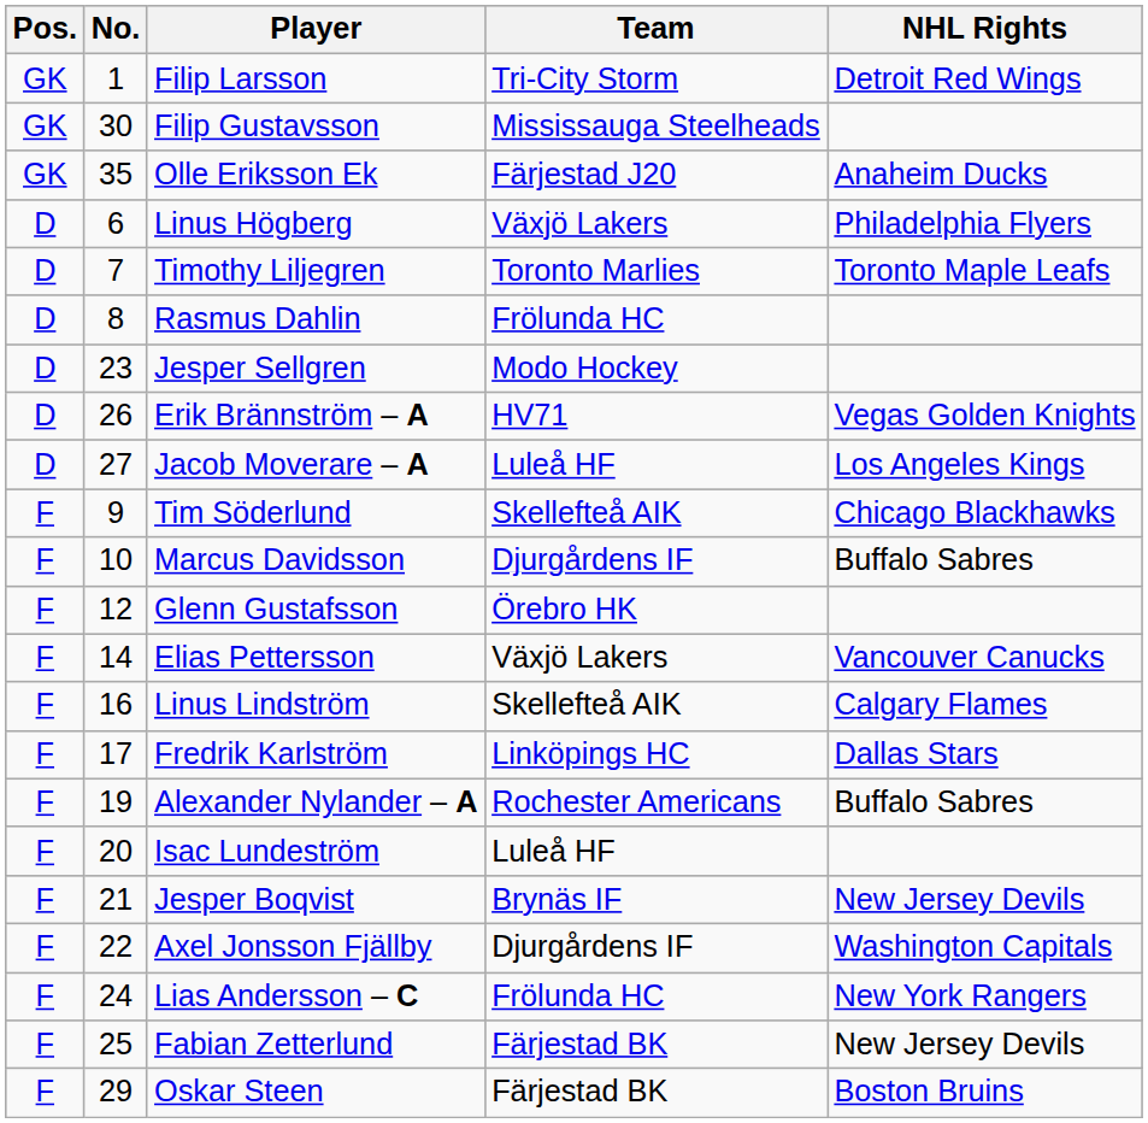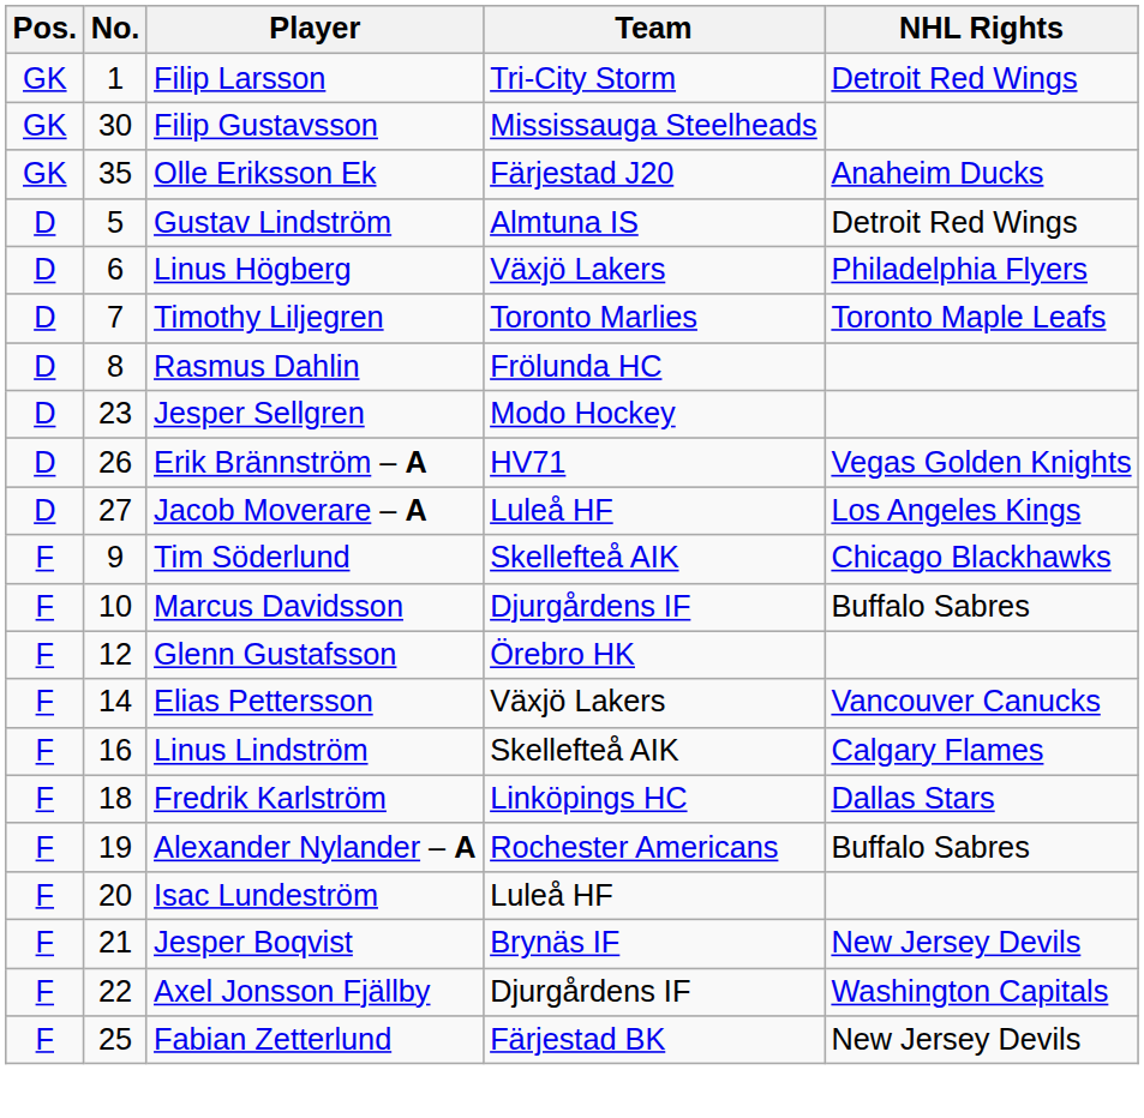+ row: D | 5 | Gustav Lindström | Almtuna IS | Detroit Red Wings
Fredrik Karlström | No.: 17 -> 18
- row: F | 24 | Lias Andersson – C | Frölunda HC | New York Rangers
- row: F | 29 | Oskar Steen | Färjestad BK | Boston Bruins
